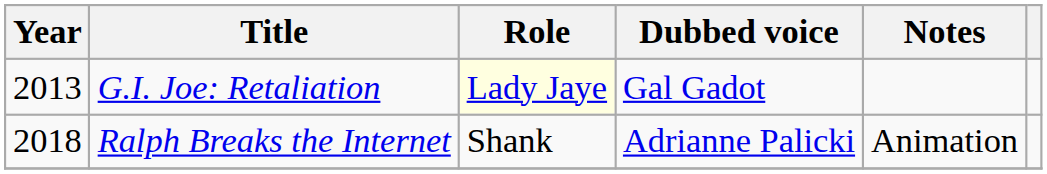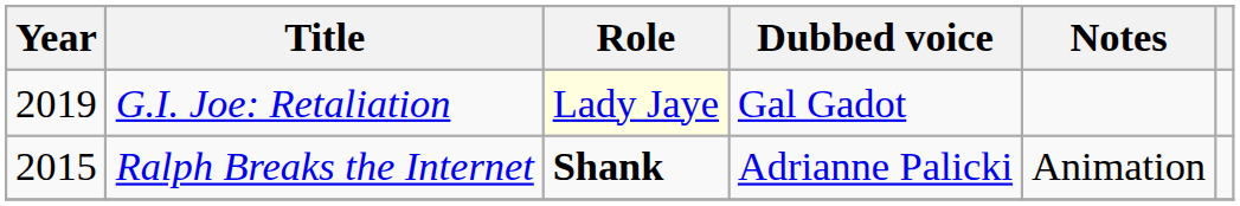G.I. Joe: Retaliation | Year: 2013 -> 2019
Ralph Breaks the Internet | Year: 2018 -> 2015
Ralph Breaks the Internet | Role: normal -> bold
